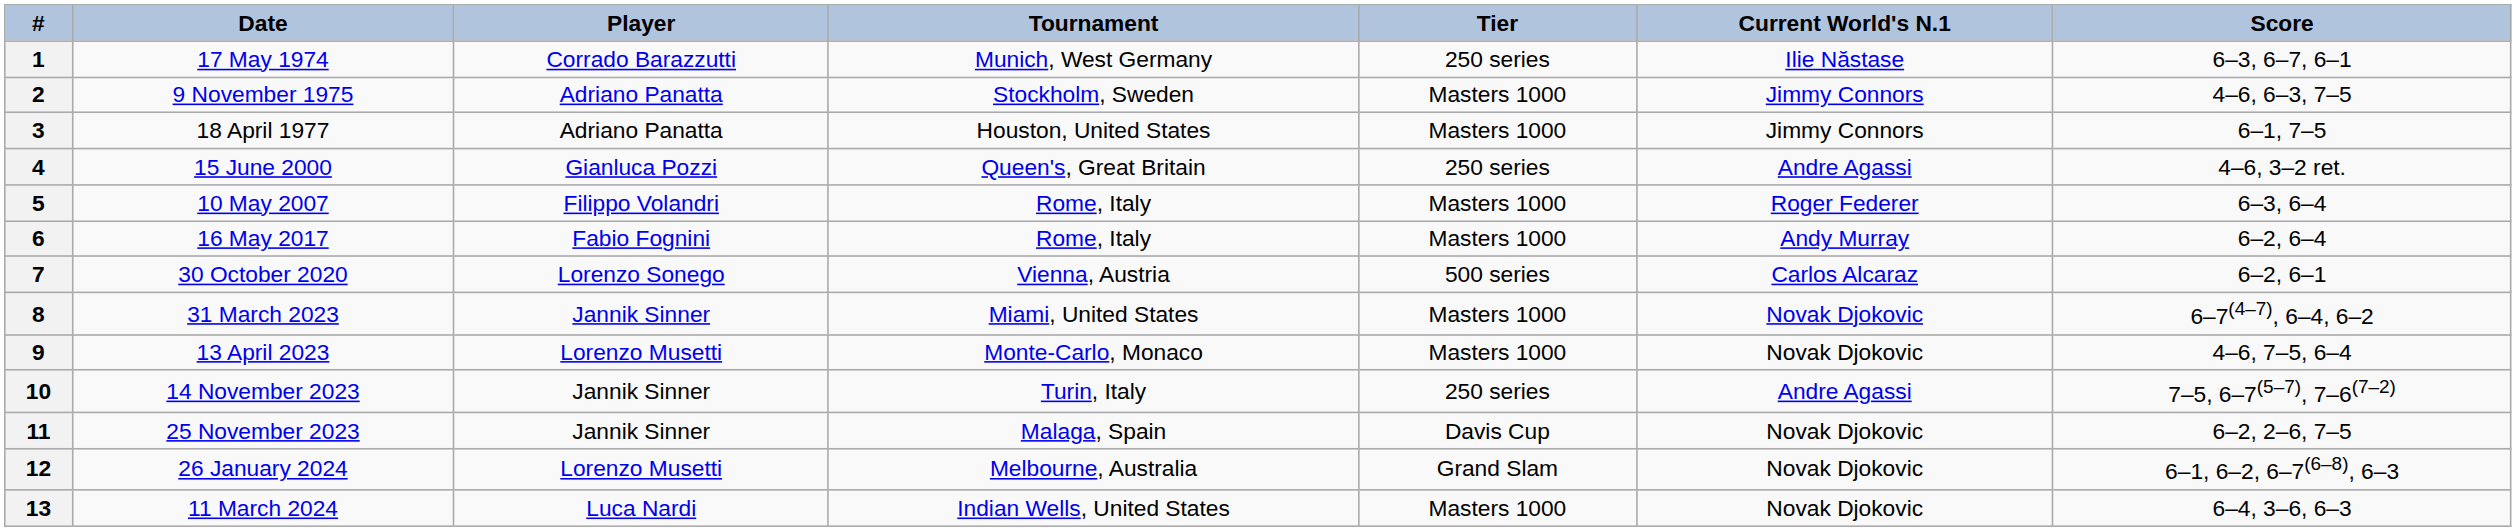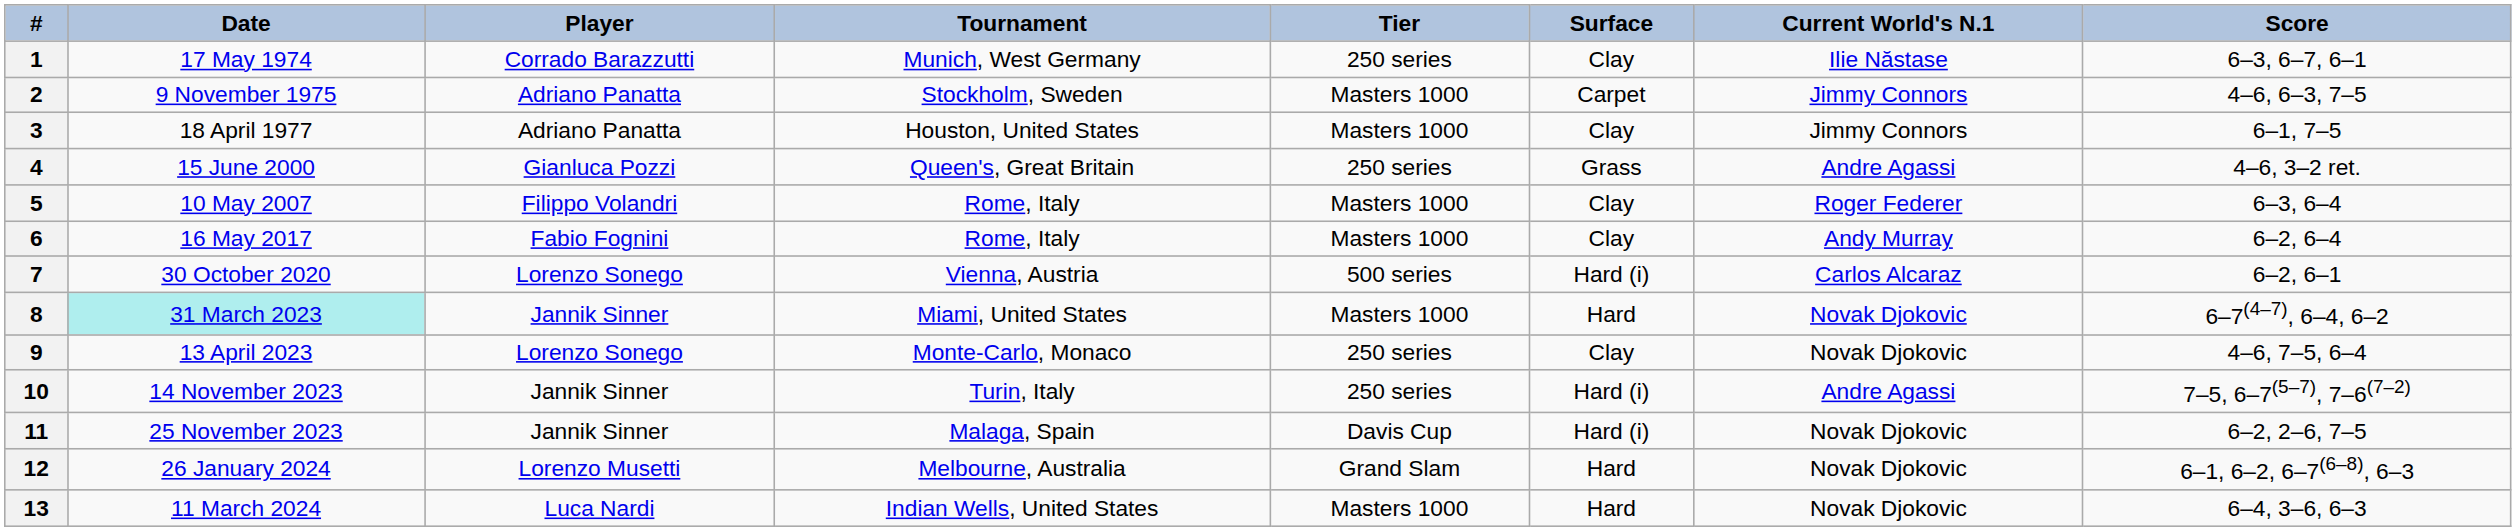+ column: Surface | Clay | Carpet | Clay | Grass | Clay | Clay | Hard (i) | Hard | Clay | Hard (i) | Hard (i) | Hard | Hard
8 | Date: no background -> paleturquoise background
9 | Player: Lorenzo Musetti -> Lorenzo Sonego
9 | Tier: Masters 1000 -> 250 series
